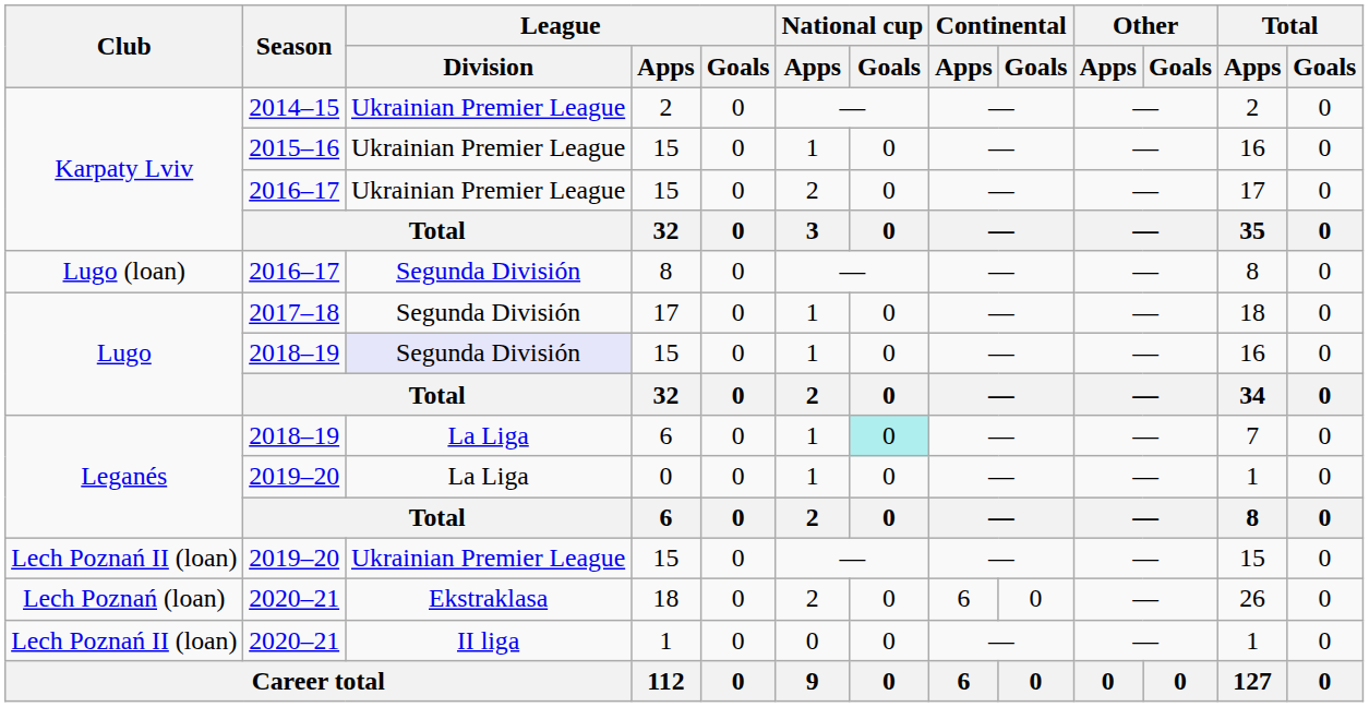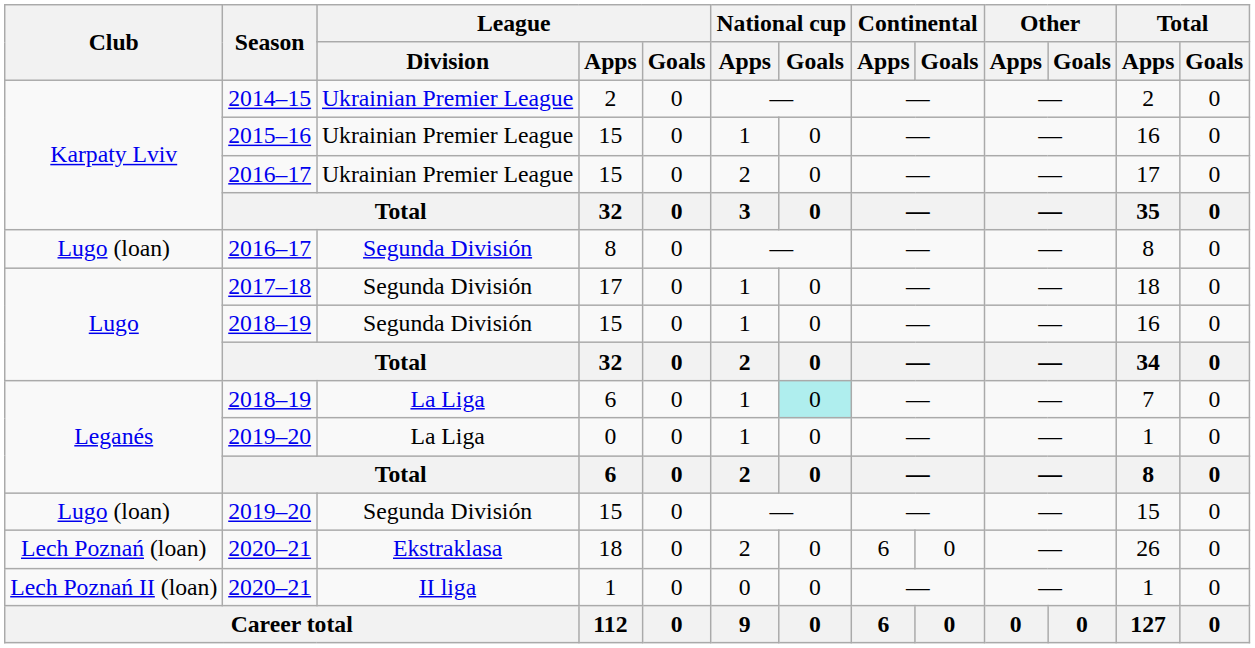2018–19 / 15 | League / Division: lavender background -> no background
2019–20 / 15 | Club: Lech Poznań II (loan) -> Lugo (loan)
2019–20 / 15 | League / Division: Ukrainian Premier League -> Segunda División
